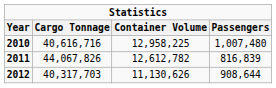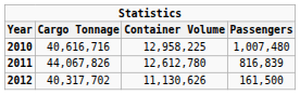2011 | Container Volume: 12,612,782 -> 12,612,780
2012 | Cargo Tonnage: 40,317,703 -> 40,317,702
2012 | Passengers: 908,644 -> 161,500
